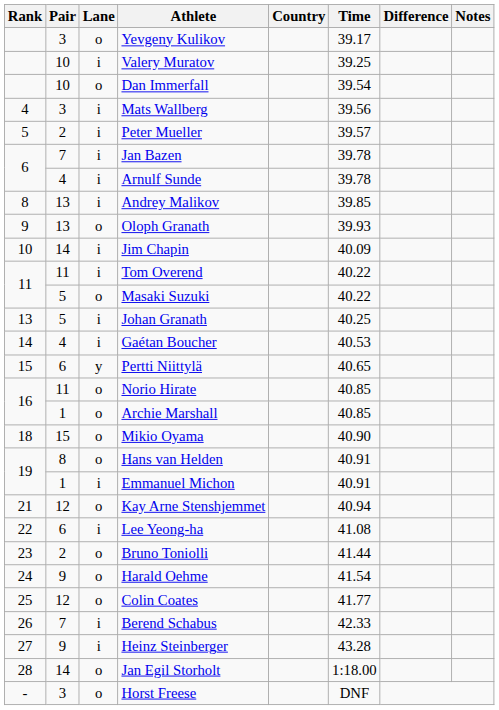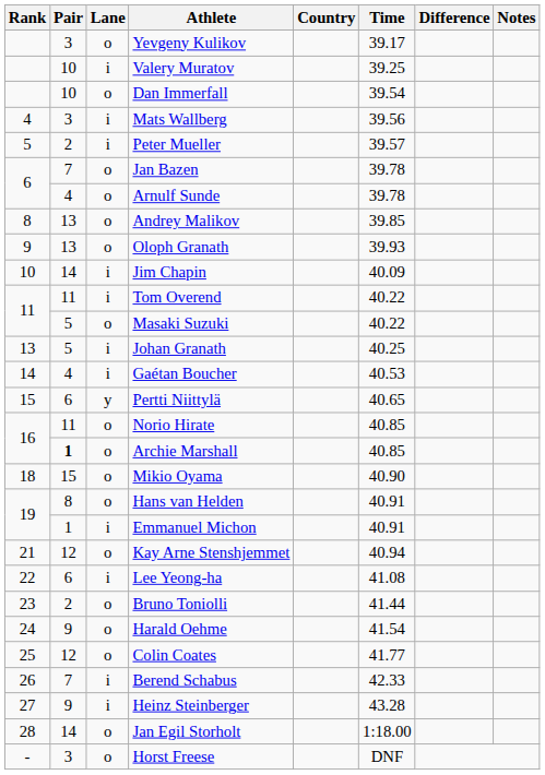Jan Bazen | Lane: i -> o
Arnulf Sunde | Lane: i -> o
Andrey Malikov | Lane: i -> o
Archie Marshall | Pair: normal -> bold
